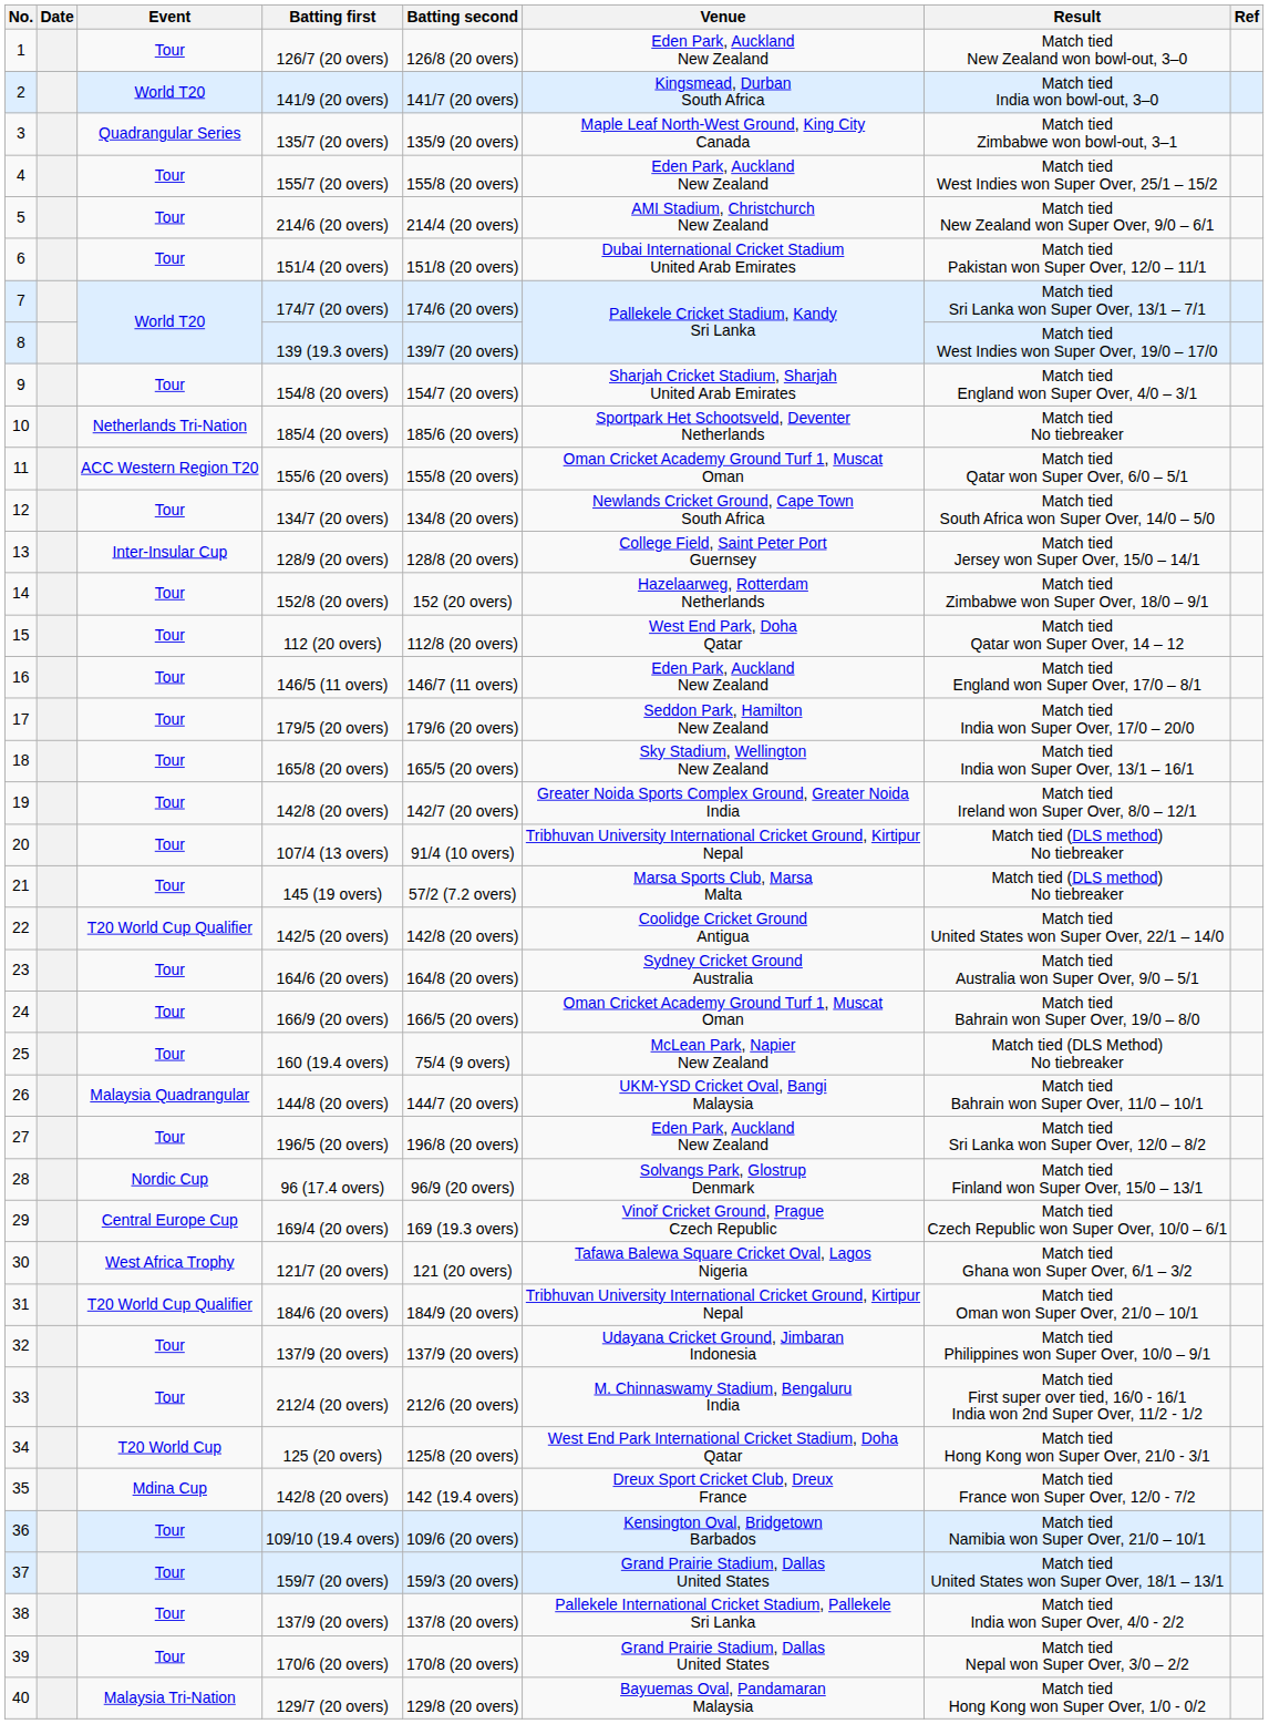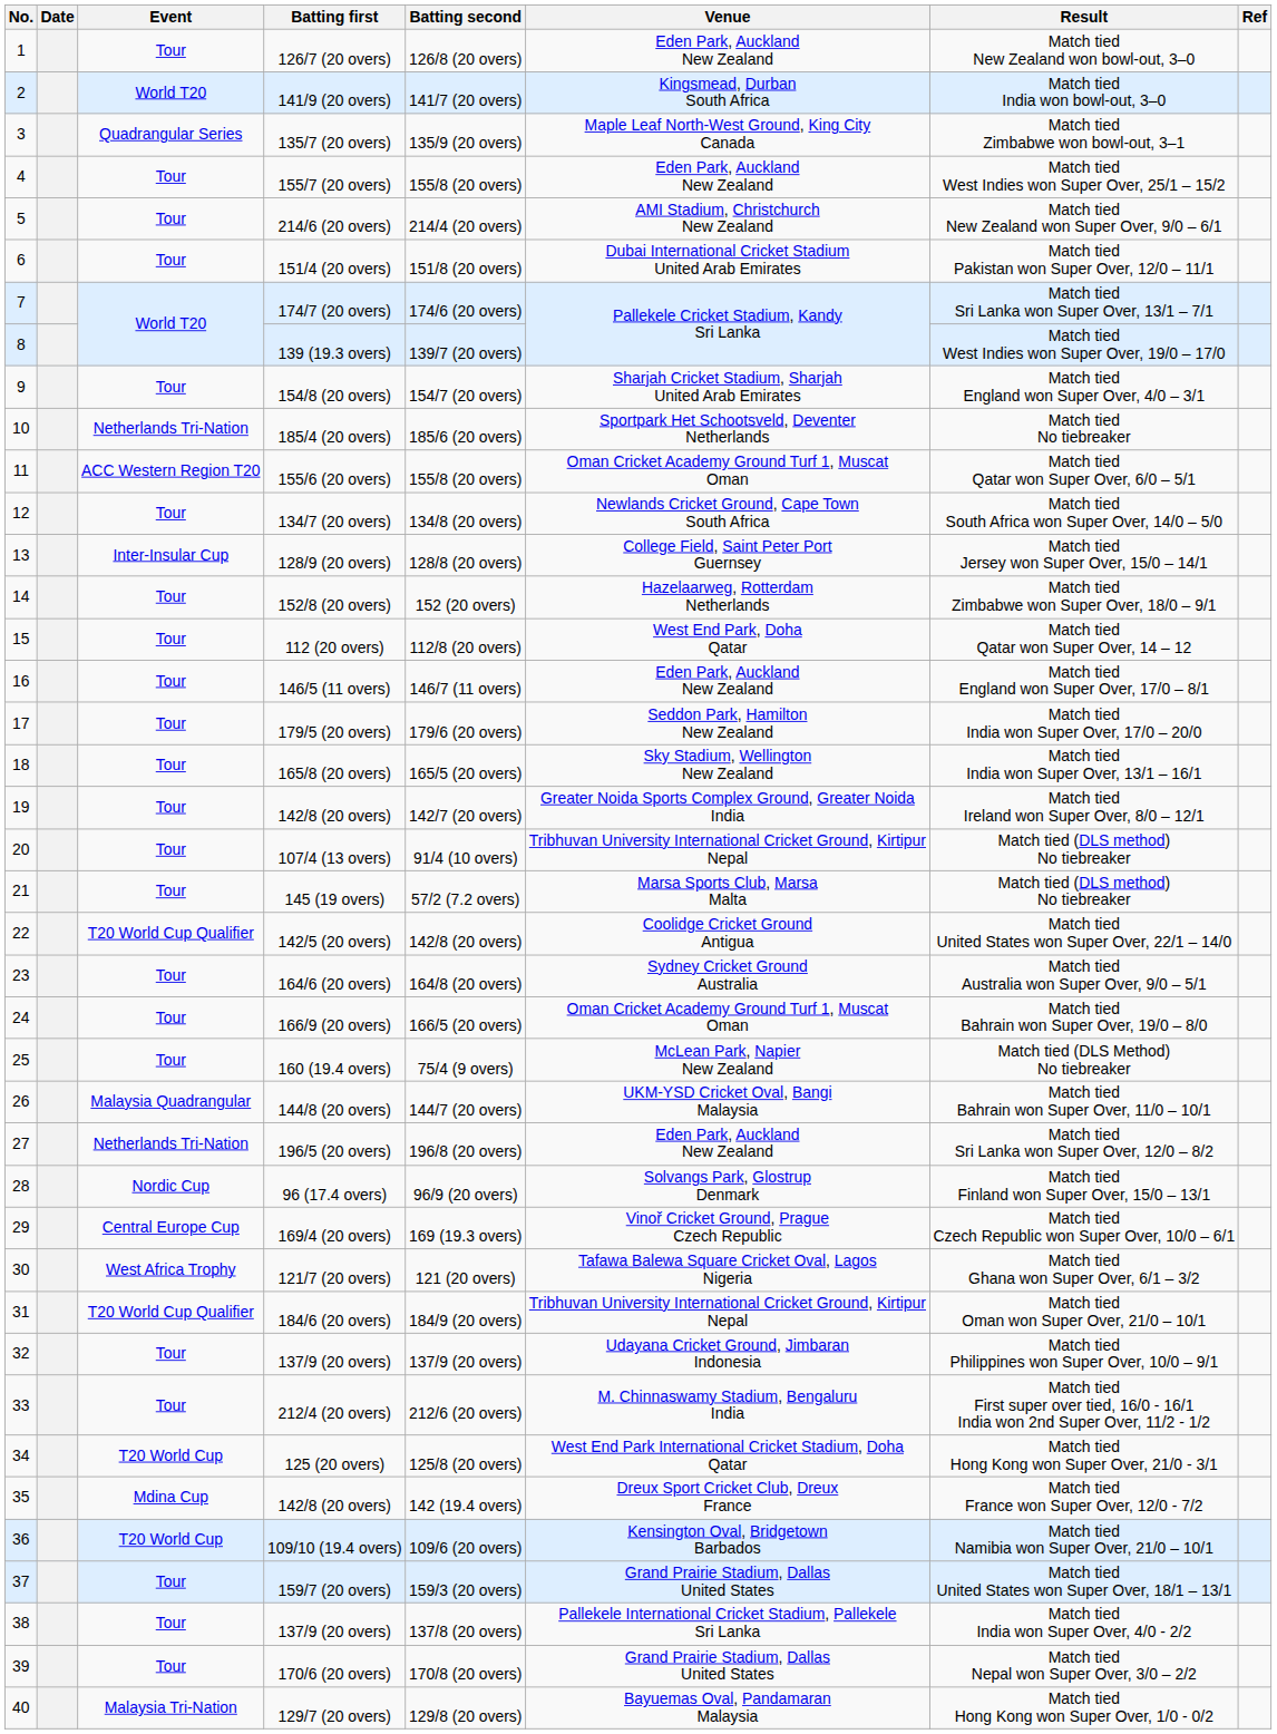196/5 (20 overs) | Event: Tour -> Netherlands Tri-Nation
109/10 (19.4 overs) | Event: Tour -> T20 World Cup
